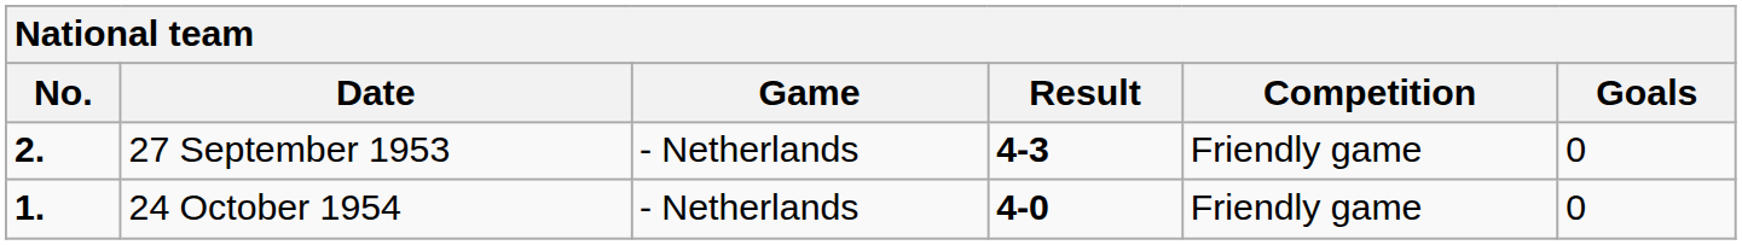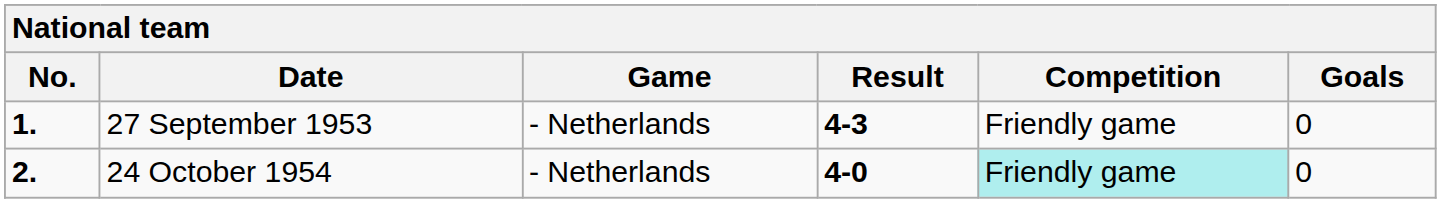27 September 1953 | No.: 2. -> 1.
24 October 1954 | No.: 1. -> 2.
24 October 1954 | Competition: no background -> paleturquoise background
